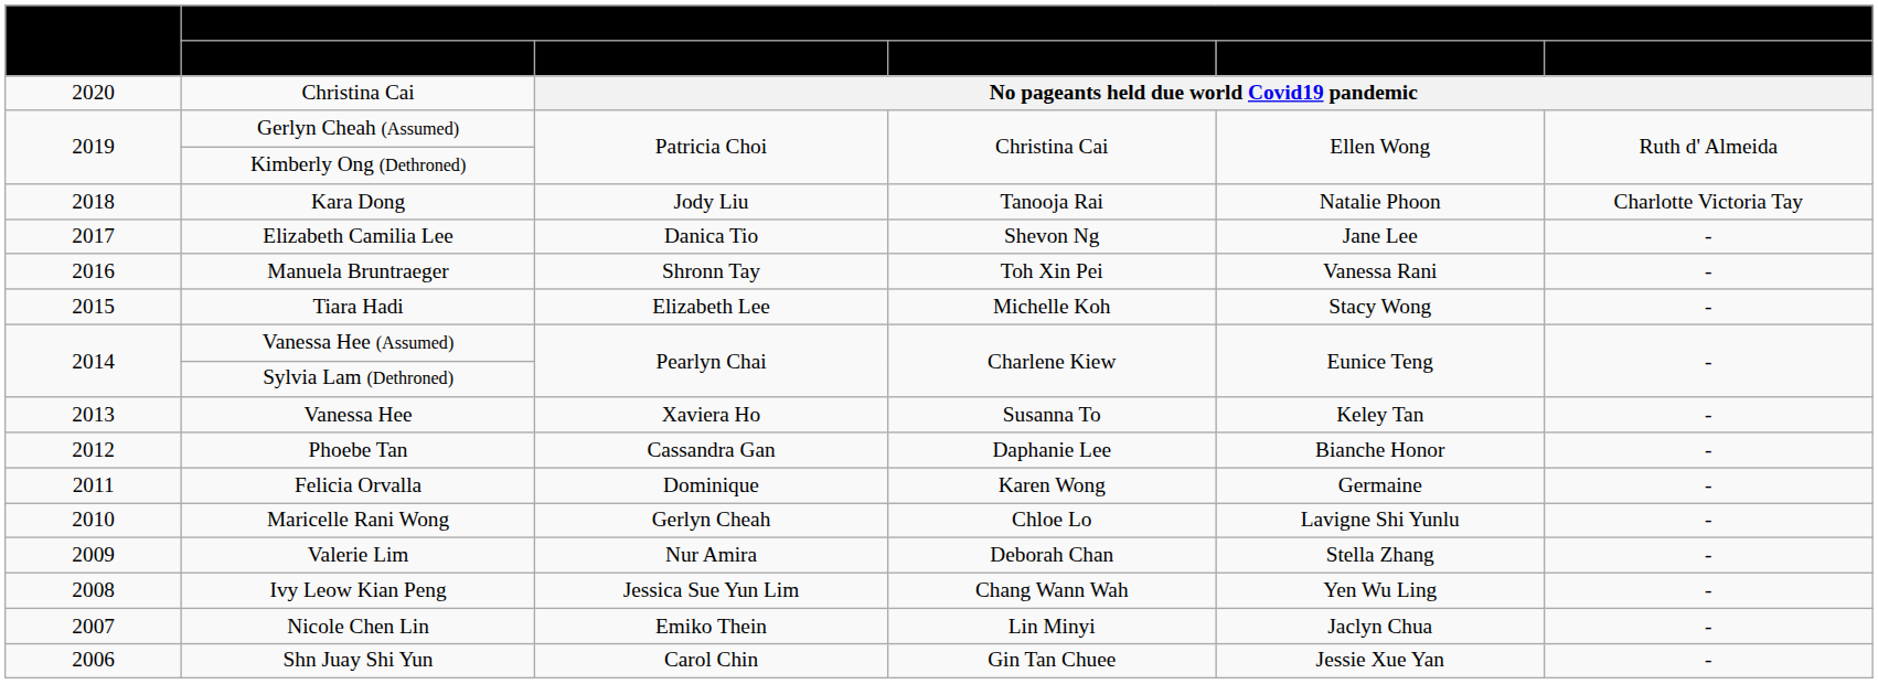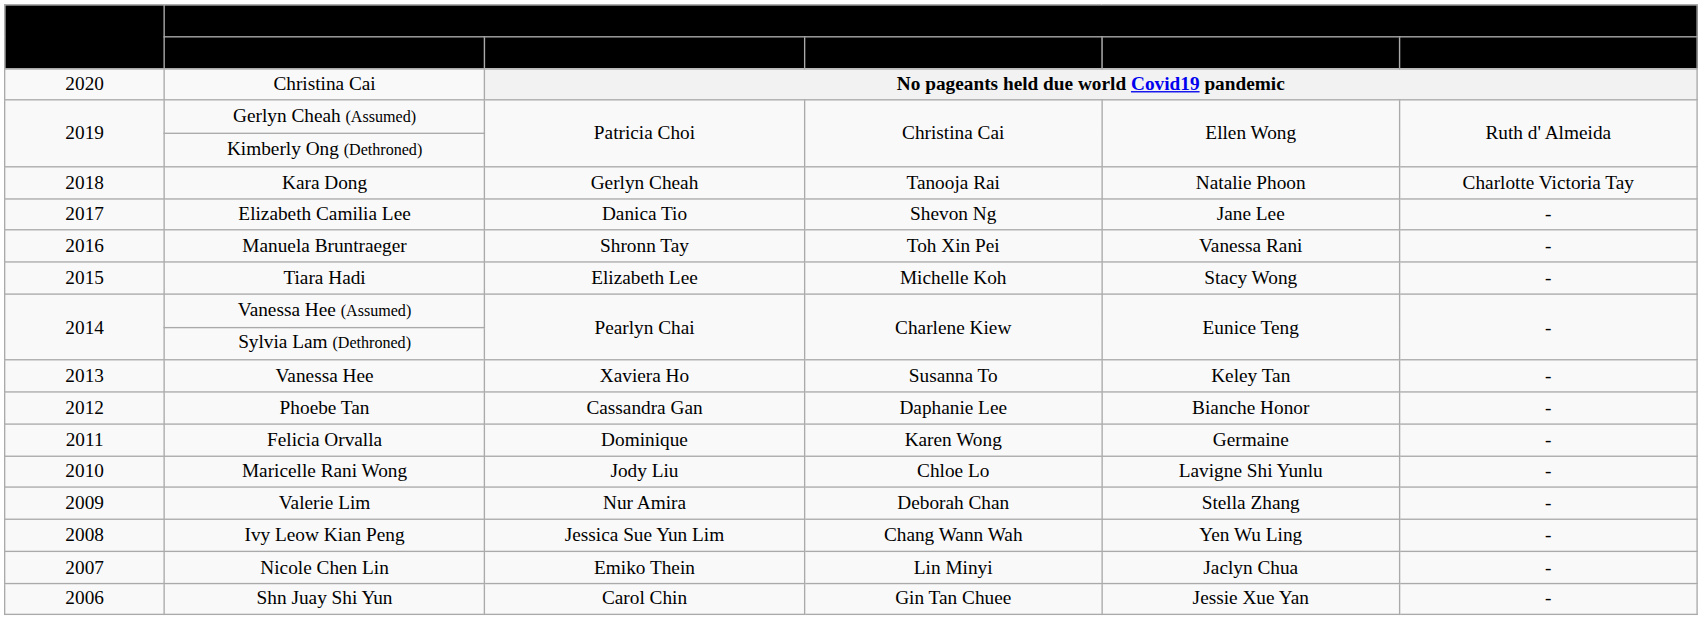Kara Dong | Miss Earth Singapore Elemental Court Titlists / Air: Jody Liu -> Gerlyn Cheah
Maricelle Rani Wong | Miss Earth Singapore Elemental Court Titlists / Air: Gerlyn Cheah -> Jody Liu
